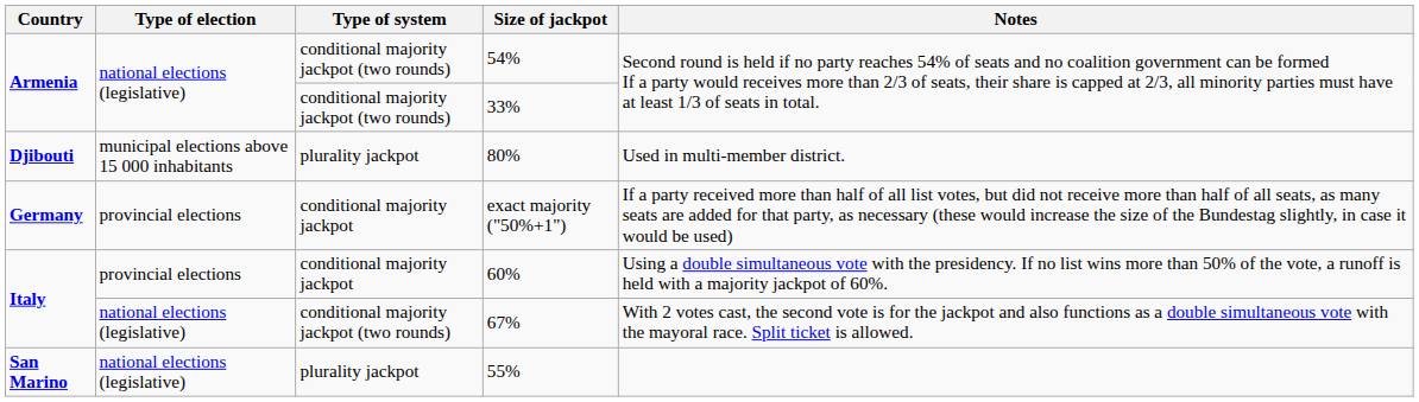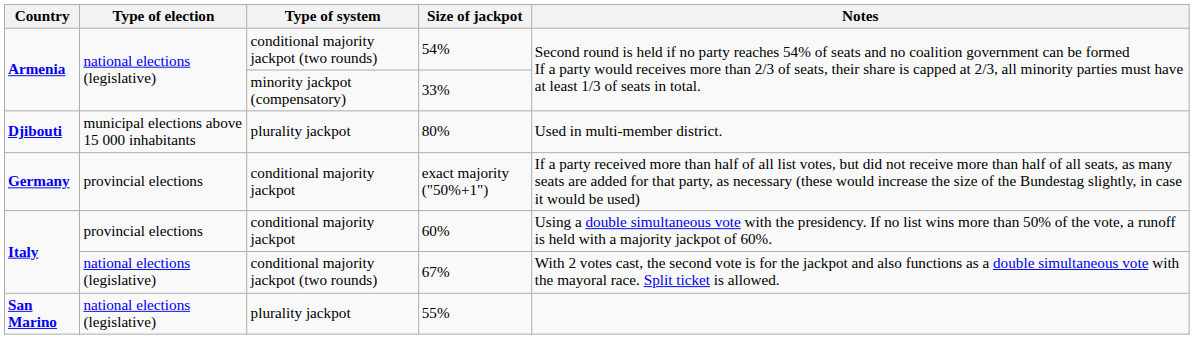33% | Type of system: conditional majority jackpot (two rounds) -> minority jackpot (compensatory)
